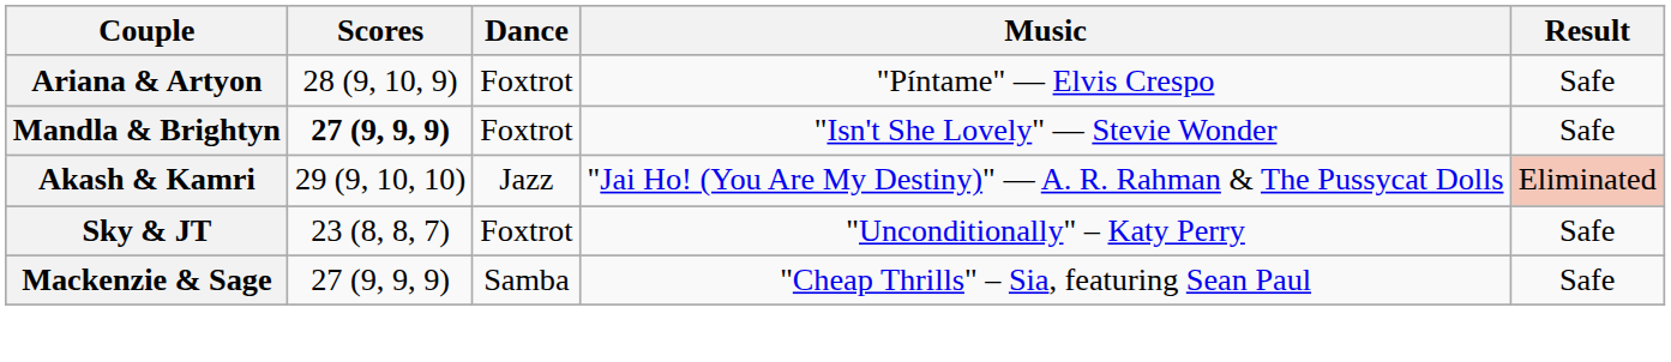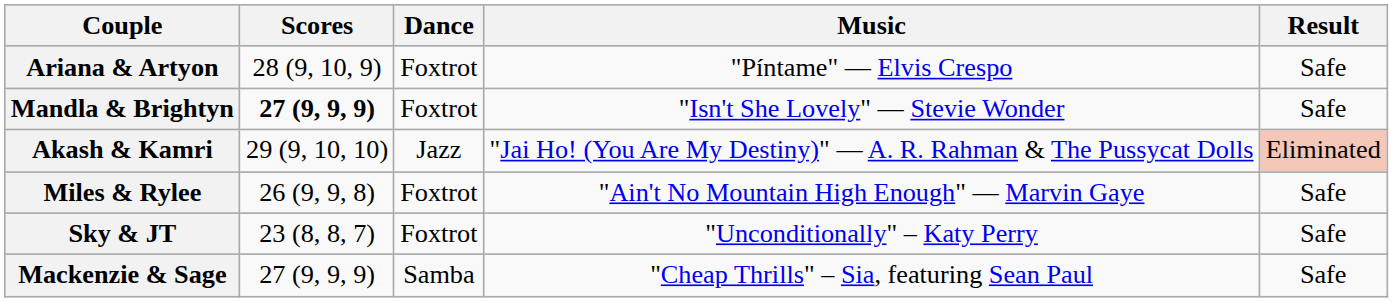+ row: Miles & Rylee | 26 (9, 9, 8) | Foxtrot | "Ain't No Mountain High Enough" — Marvin Gaye | Safe
